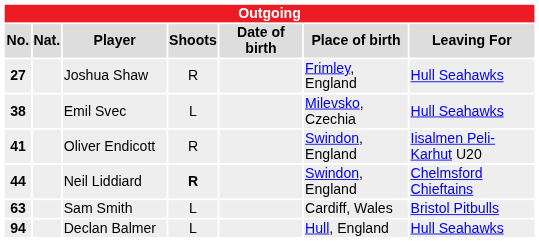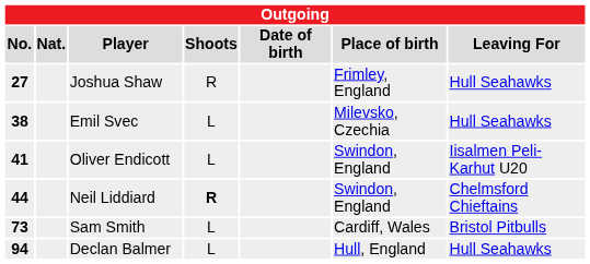Oliver Endicott | Shoots: R -> L
Sam Smith | No.: 63 -> 73
